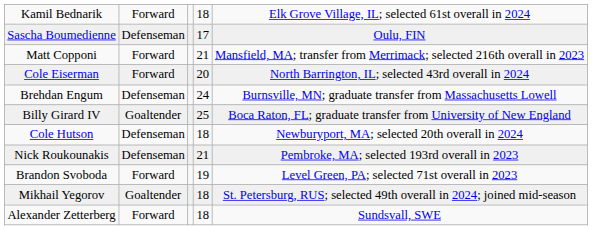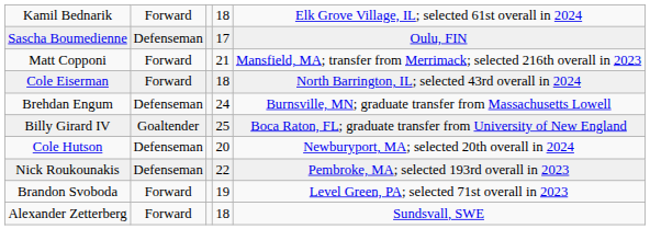Cole Eiserman | column 4: 20 -> 18
Cole Hutson | column 4: 18 -> 20
Nick Roukounakis | column 4: 21 -> 22
- row: Mikhail Yegorov | Goaltender | 18 | St. Petersburg, RUS; selected 49th overall in 2024; joined mid-season
